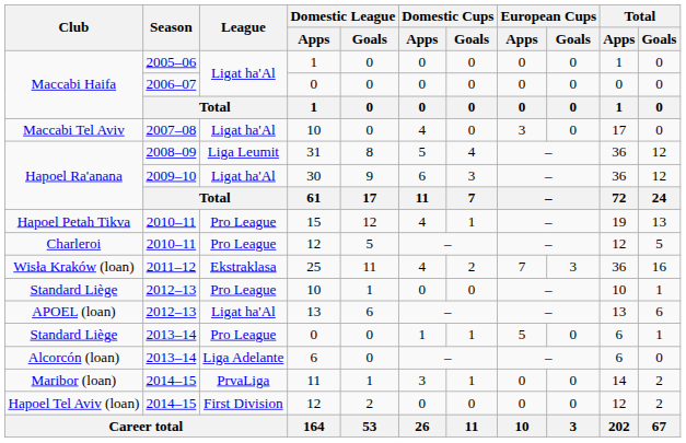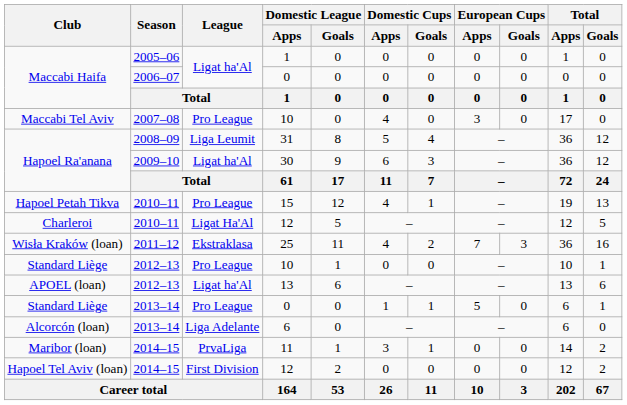Maccabi Tel Aviv | League: Ligat ha'Al -> Pro League
Charleroi | League: Pro League -> Ligat Ha'Al
